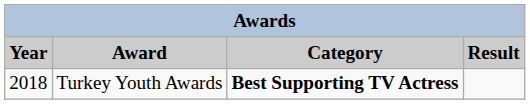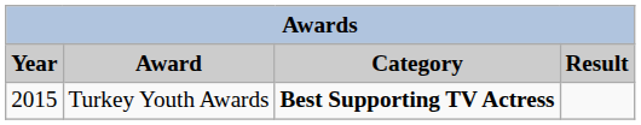Turkey Youth Awards | Year: 2018 -> 2015
